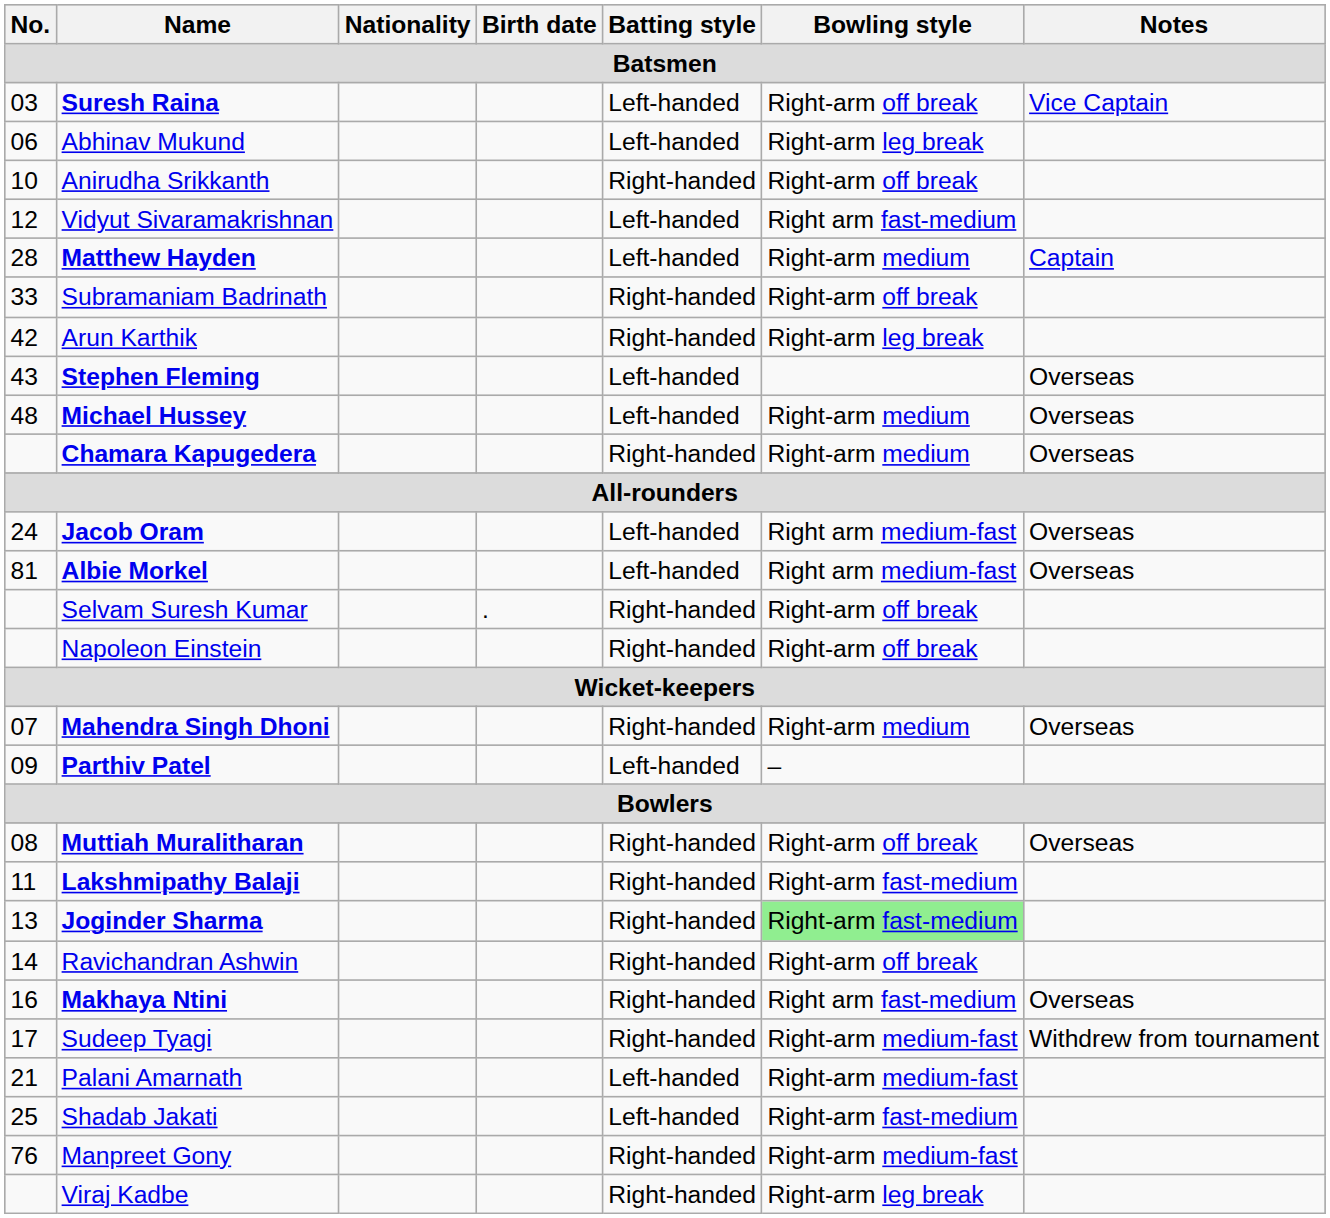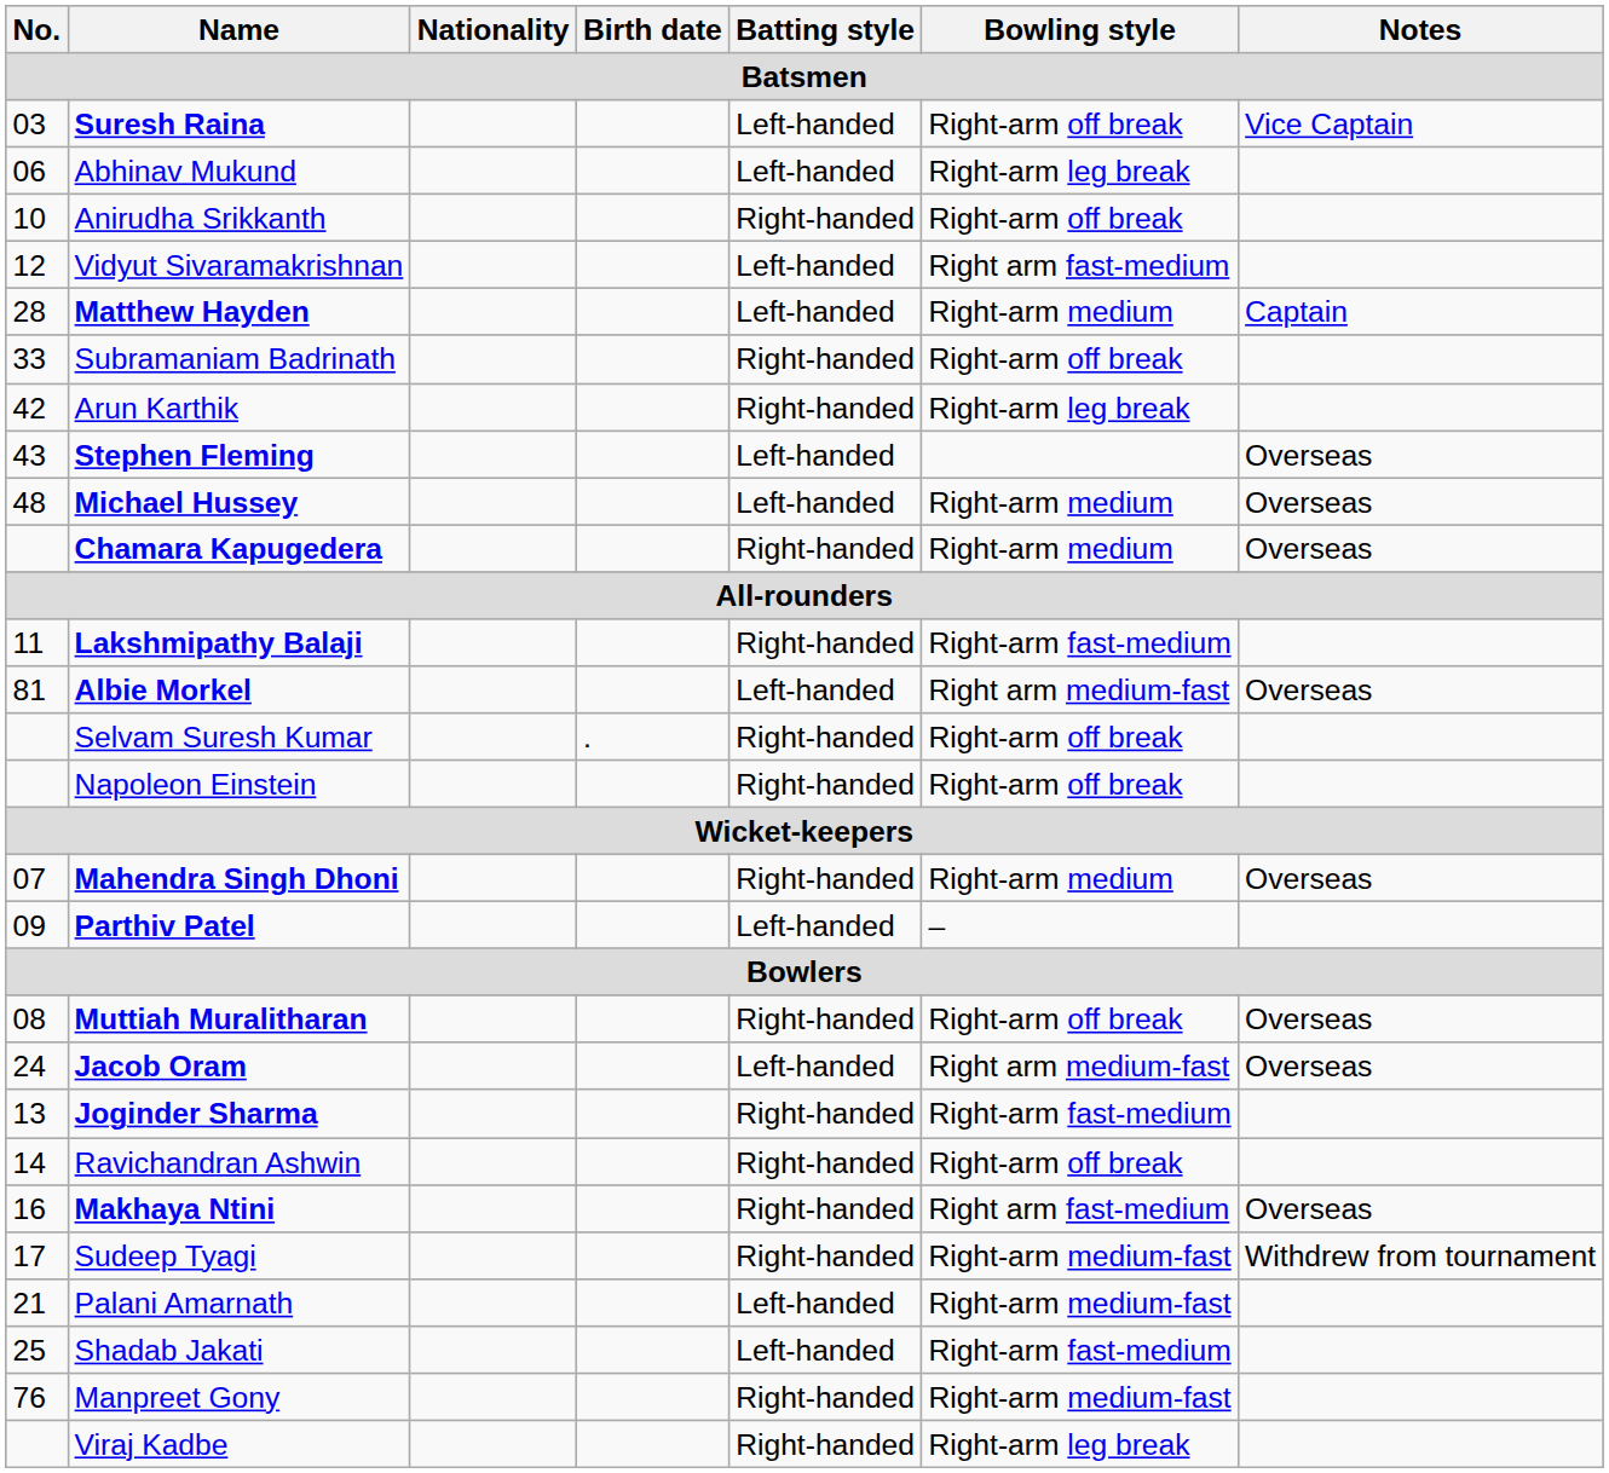rows swapped: Jacob Oram <-> Lakshmipathy Balaji
Joginder Sharma | Bowling style: lightgreen background -> no background
